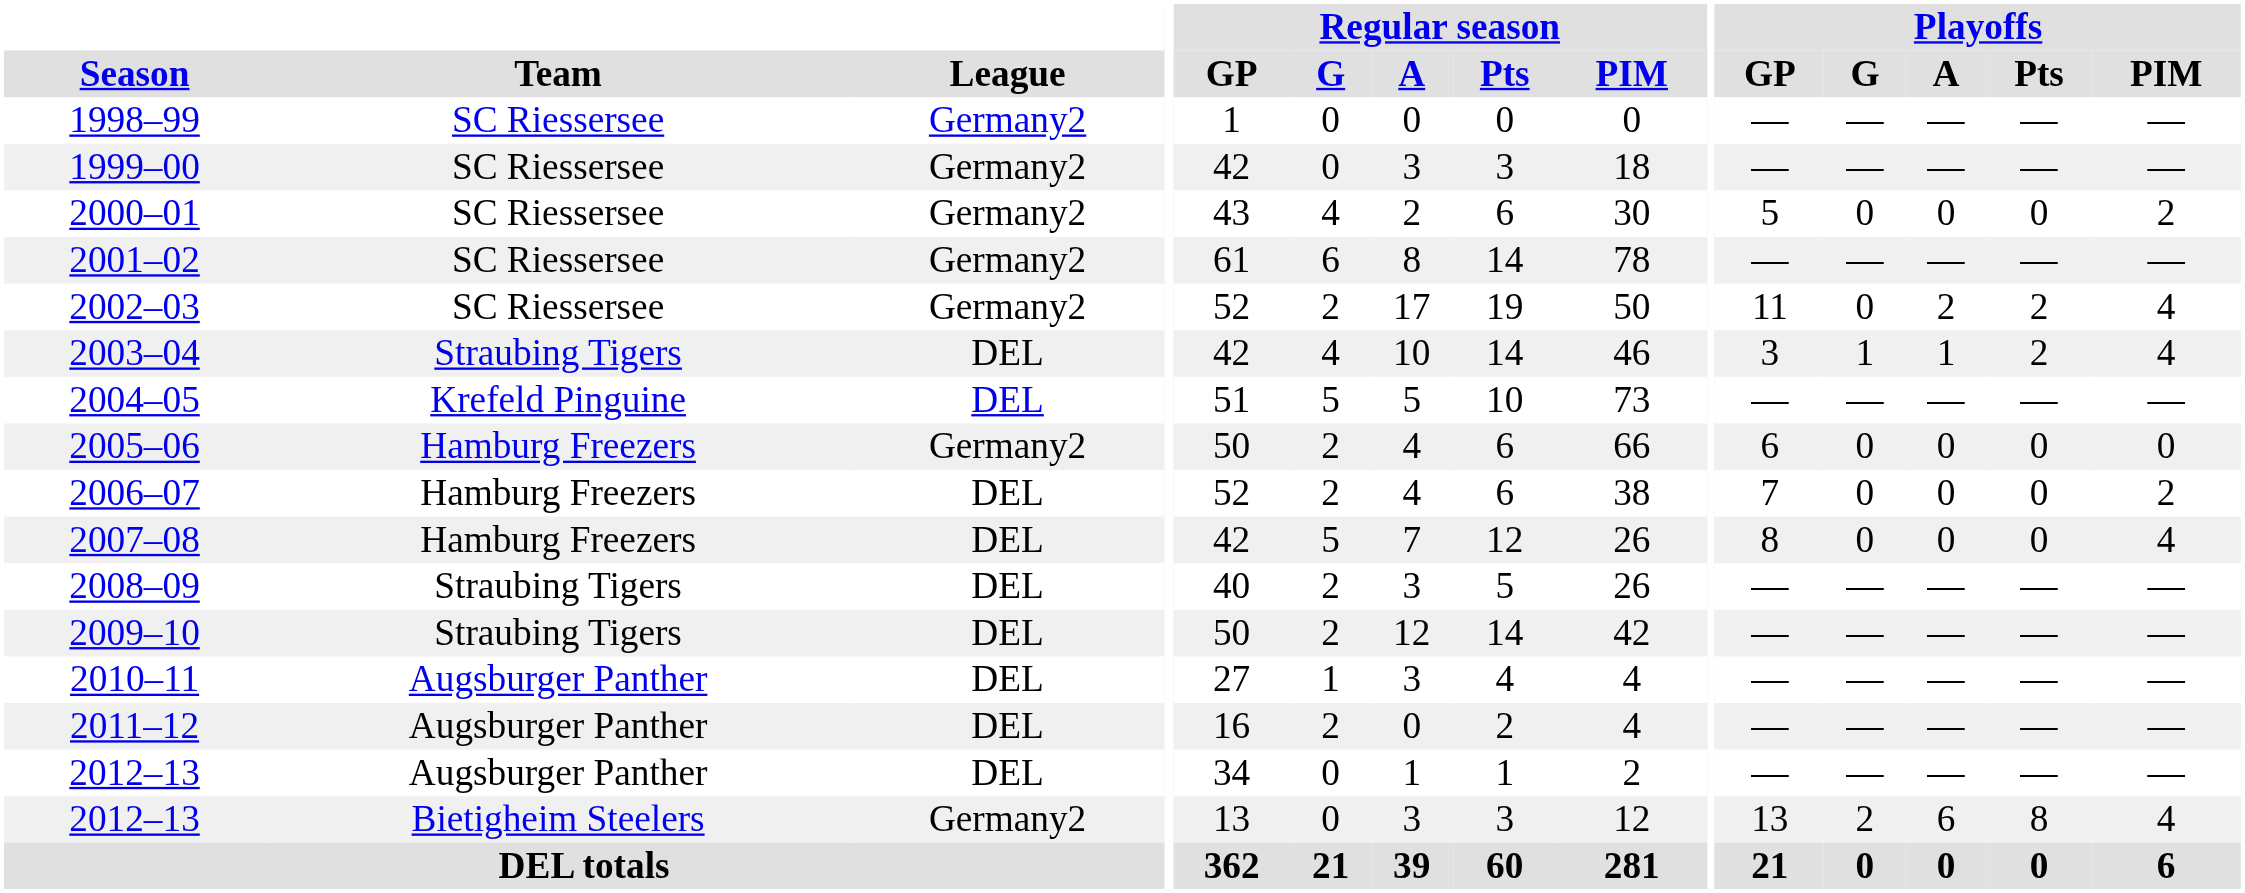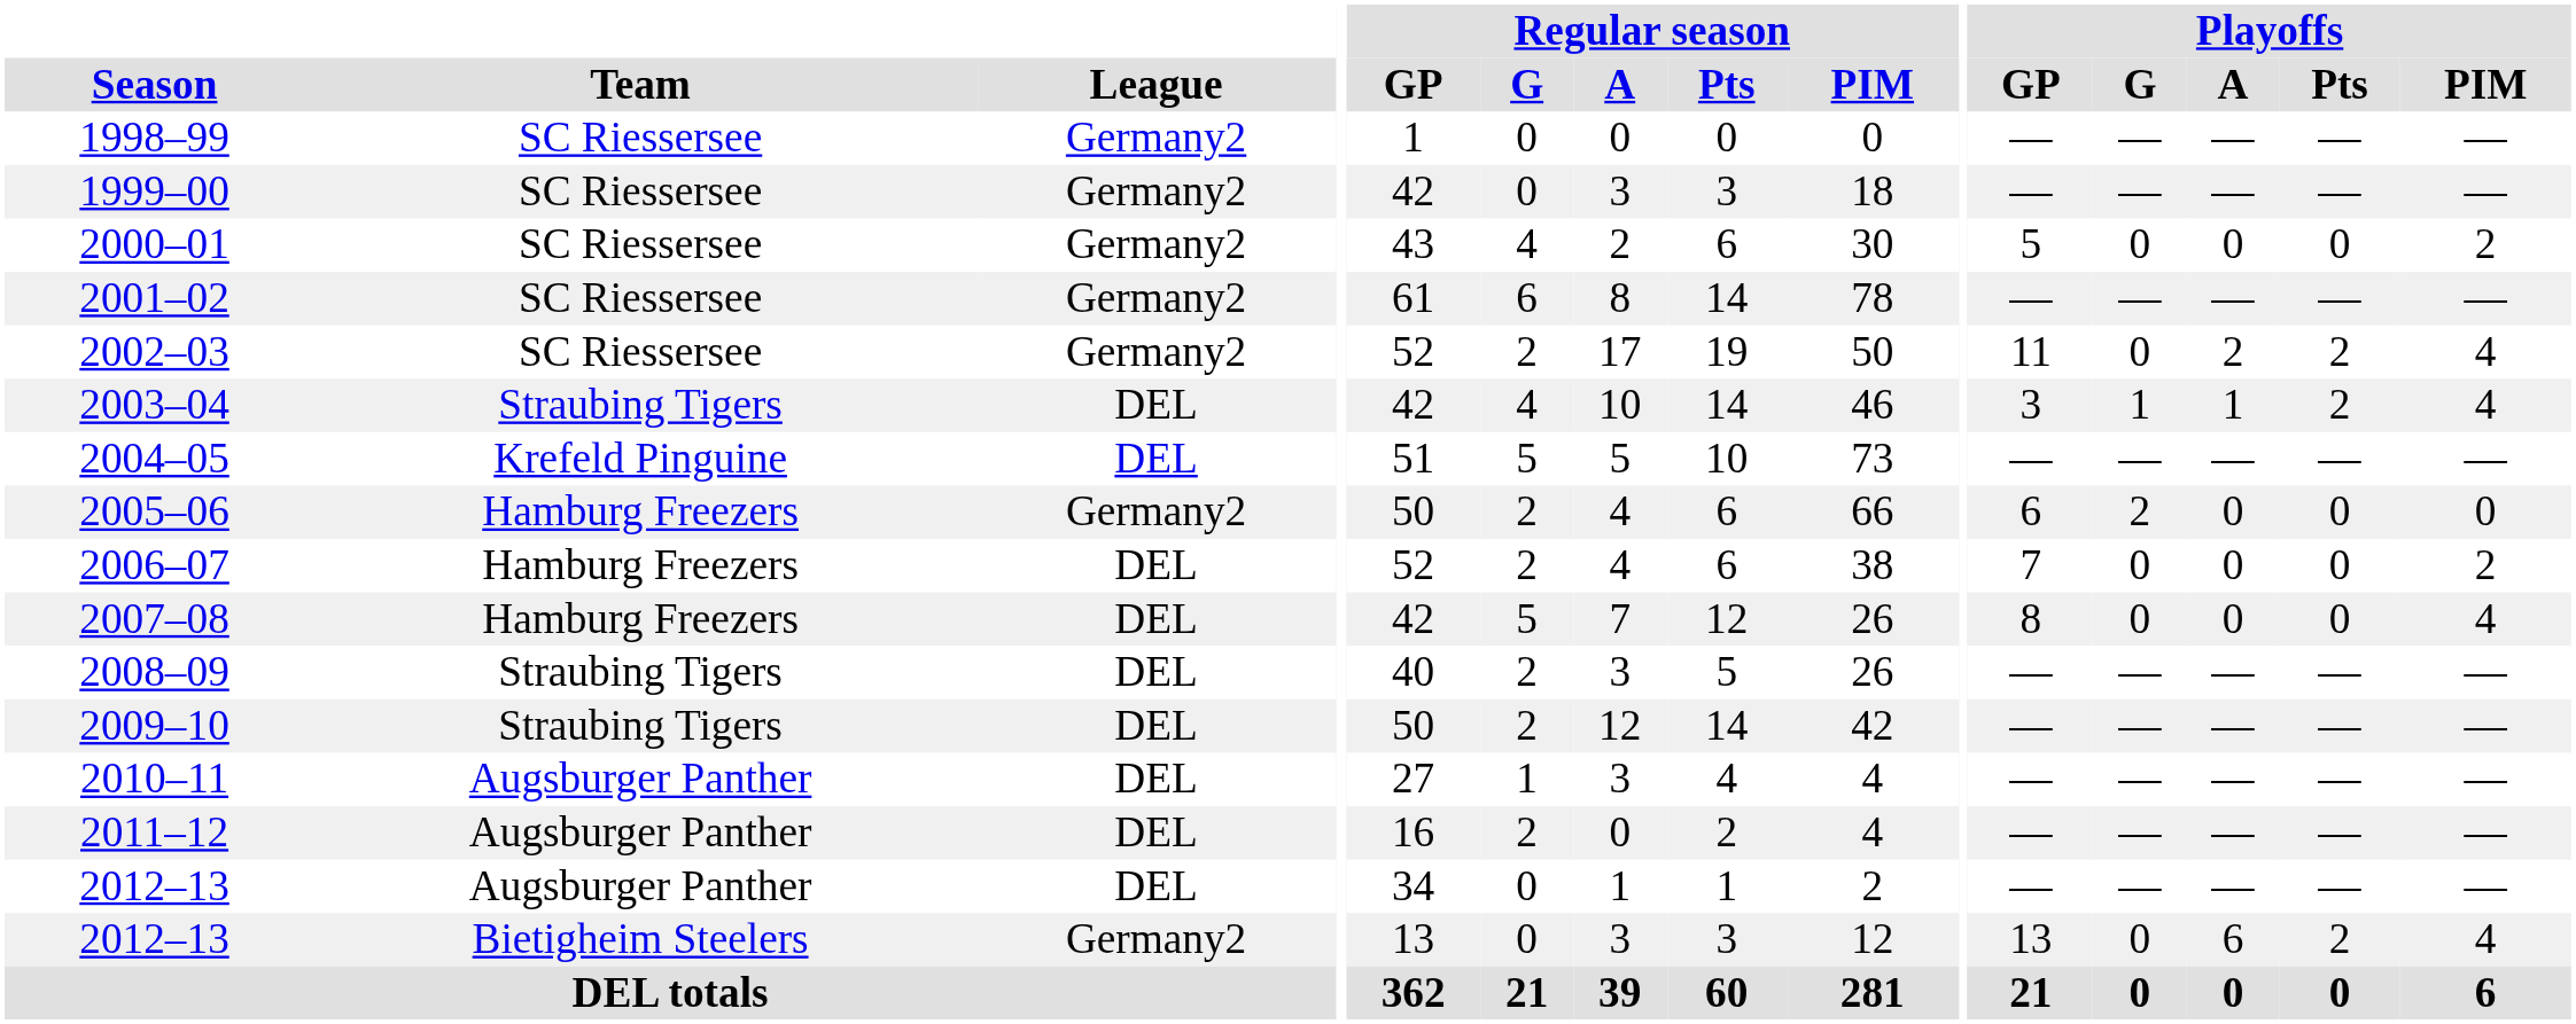2005–06 | Playoffs / G: 0 -> 2
2012–13 / Bietigheim Steelers | Playoffs / G: 2 -> 0
2012–13 / Bietigheim Steelers | Playoffs / Pts: 8 -> 2
